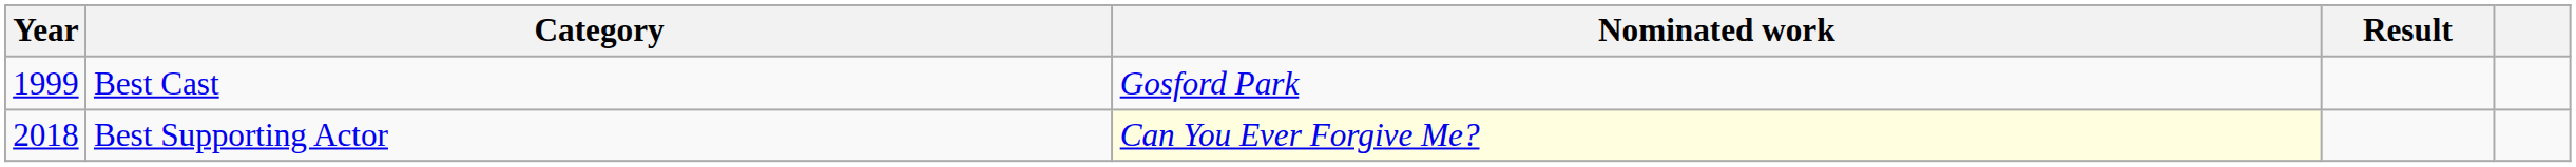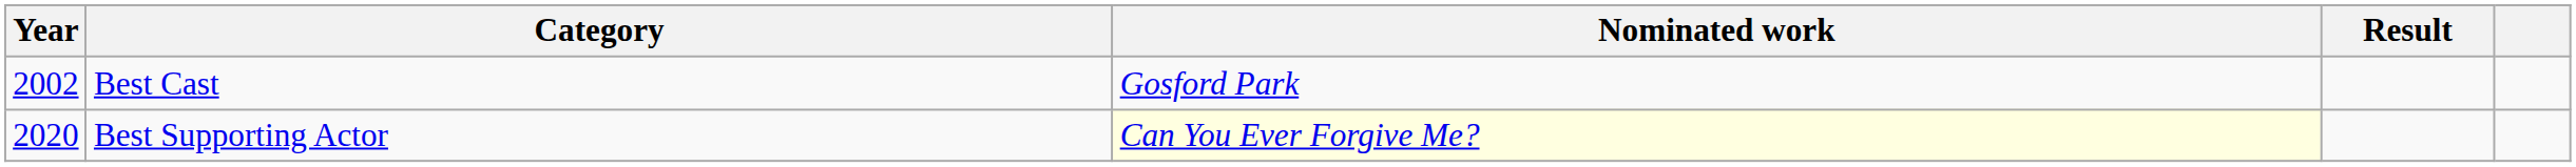Best Cast | Year: 1999 -> 2002
Best Supporting Actor | Year: 2018 -> 2020
